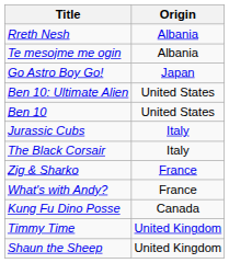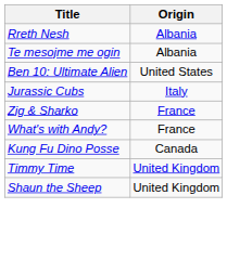- row: Go Astro Boy Go! | Japan
- row: Ben 10 | United States
- row: The Black Corsair | Italy
